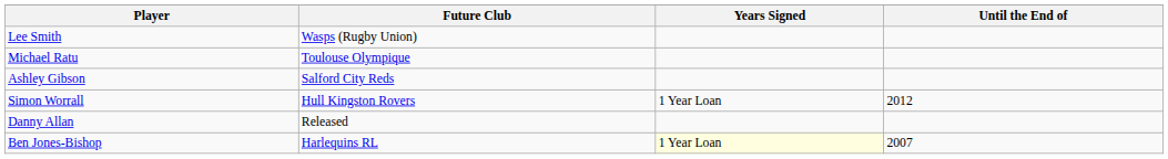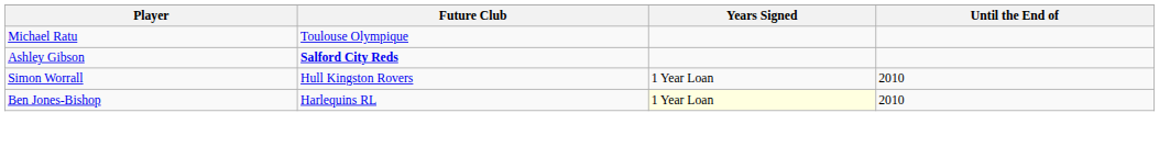- row: Lee Smith | Wasps (Rugby Union)
Ashley Gibson | Future Club: normal -> bold
Simon Worrall | Until the End of: 2012 -> 2010
- row: Danny Allan | Released
Ben Jones-Bishop | Until the End of: 2007 -> 2010
